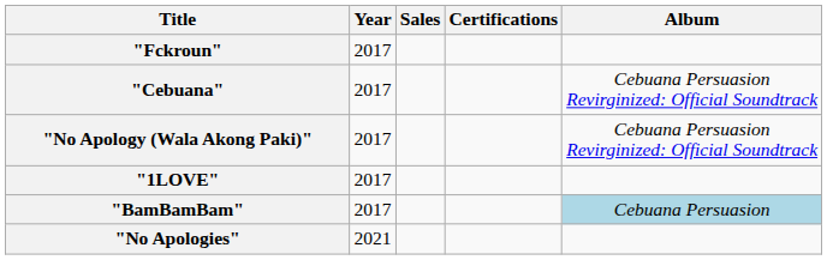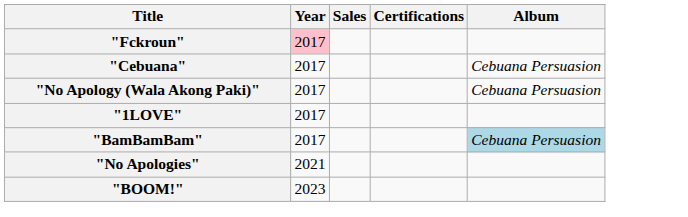"Fckroun" | Year: no background -> pink background
"Cebuana" | Album: Cebuana Persuasion Revirginized: Official Soundtrack -> Cebuana Persuasion
"No Apology (Wala Akong Paki)" | Album: Cebuana Persuasion Revirginized: Official Soundtrack -> Cebuana Persuasion
+ row: "BOOM!" | 2023
